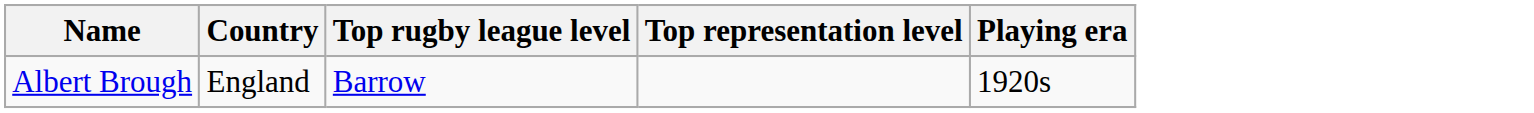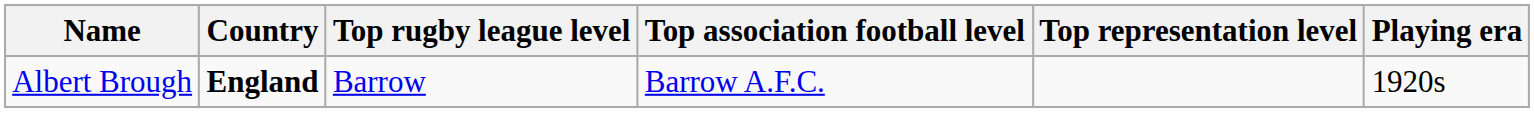+ column: Top association football level | Barrow A.F.C.
Albert Brough | Country: normal -> bold
